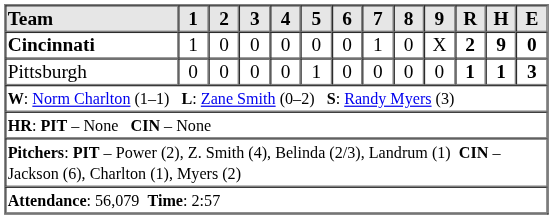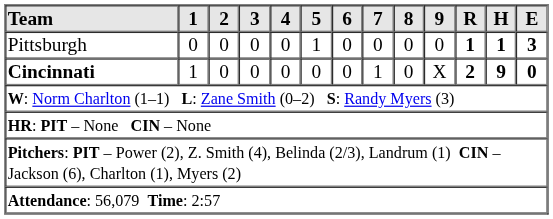rows swapped: Pittsburgh <-> Cincinnati
